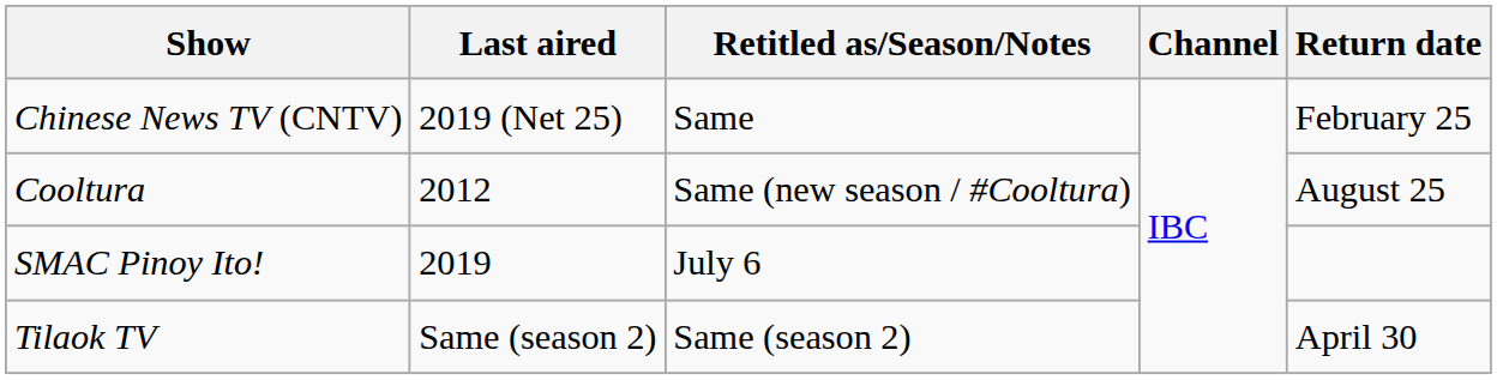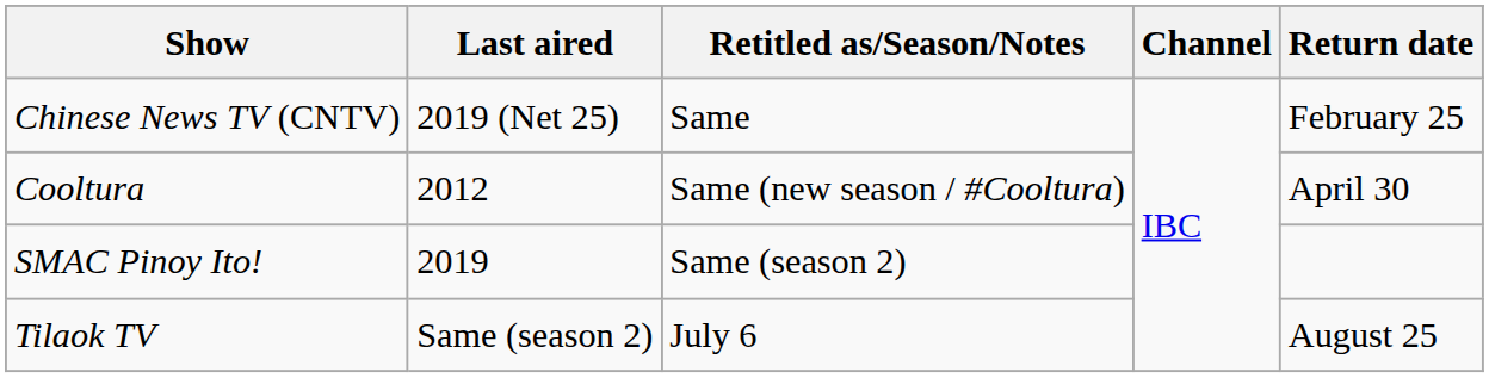Cooltura | Return date: August 25 -> April 30
SMAC Pinoy Ito! | Retitled as/Season/Notes: July 6 -> Same (season 2)
Tilaok TV | Retitled as/Season/Notes: Same (season 2) -> July 6
Tilaok TV | Return date: April 30 -> August 25
